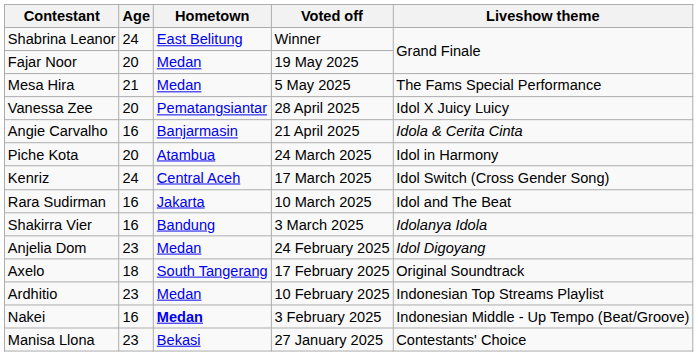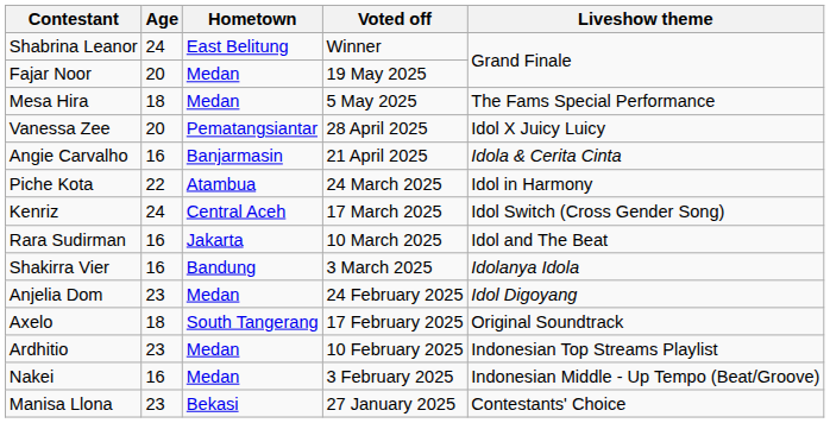Mesa Hira | Age: 21 -> 18
Piche Kota | Age: 20 -> 22
Nakei | Hometown: bold -> normal
